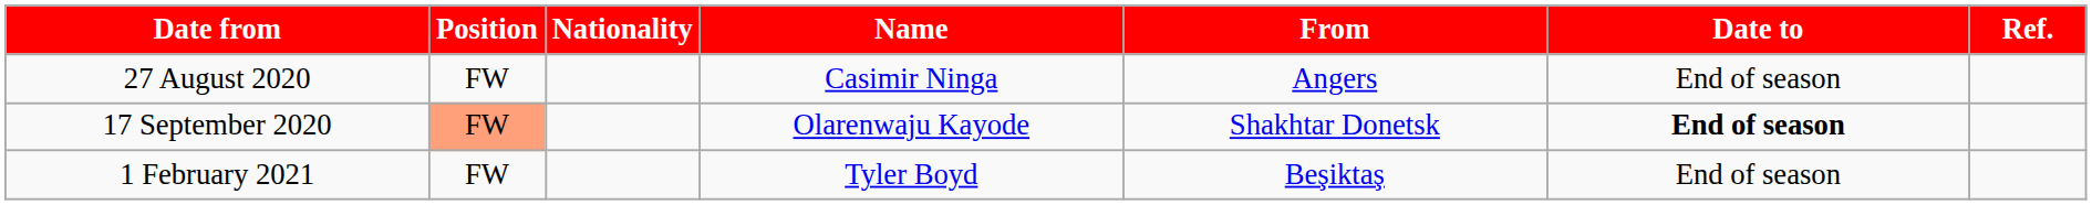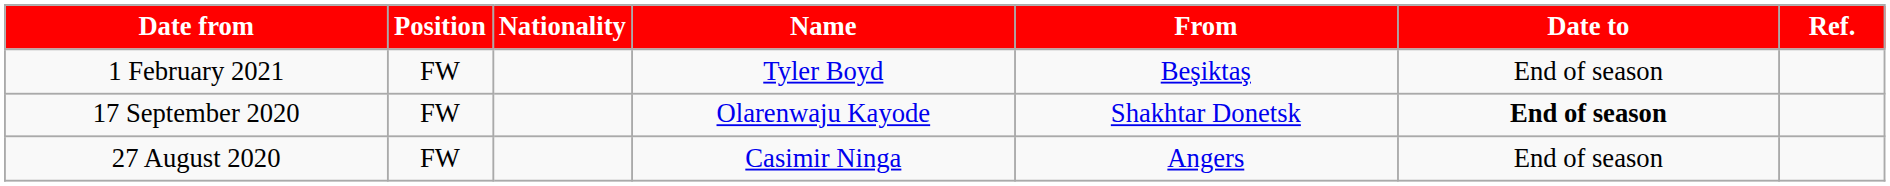rows swapped: 27 August 2020 <-> 1 February 2021
17 September 2020 | Position: lightsalmon background -> no background
